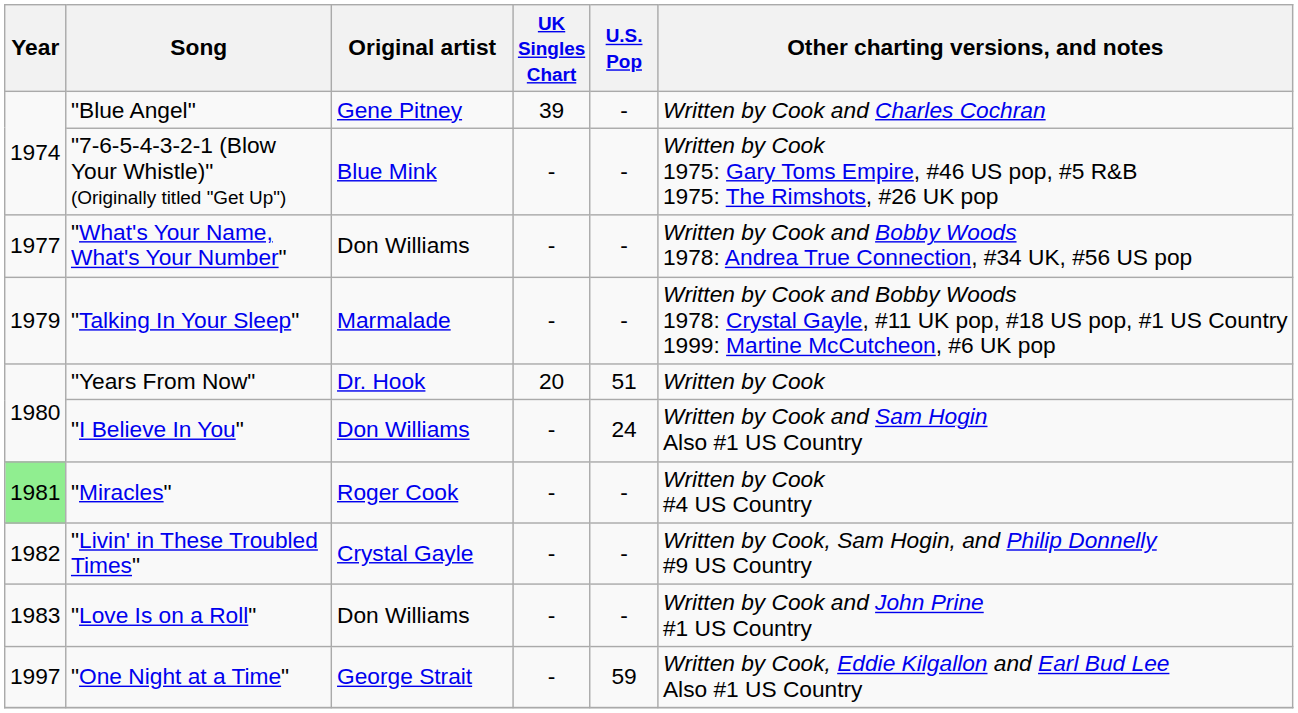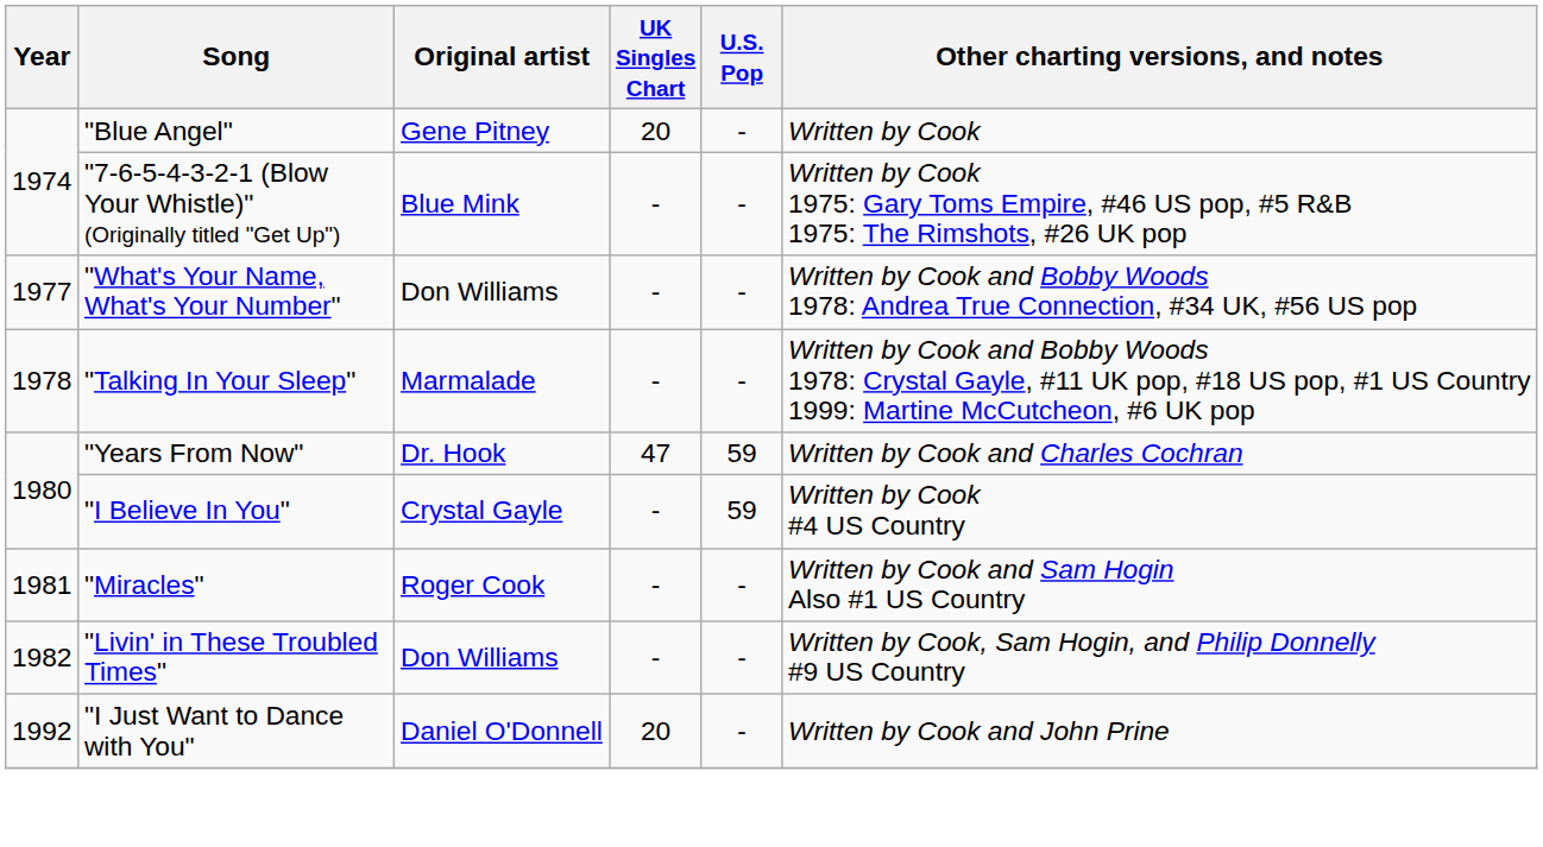"Blue Angel" | UK Singles Chart: 39 -> 20
"Blue Angel" | Other charting versions, and notes: Written by Cook and Charles Cochran -> Written by Cook
"Talking In Your Sleep" | Year: 1979 -> 1978
"Years From Now" | UK Singles Chart: 20 -> 47
"Years From Now" | U.S. Pop: 51 -> 59
"Years From Now" | Other charting versions, and notes: Written by Cook -> Written by Cook and Charles Cochran
"I Believe In You" | Original artist: Don Williams -> Crystal Gayle
"I Believe In You" | U.S. Pop: 24 -> 59
"I Believe In You" | Other charting versions, and notes: Written by Cook and Sam Hogin Also #1 US Country -> Written by Cook #4 US Country
"Miracles" | Year: lightgreen background -> no background
"Miracles" | Other charting versions, and notes: Written by Cook #4 US Country -> Written by Cook and Sam Hogin Also #1 US Country
"Livin' in These Troubled Times" | Original artist: Crystal Gayle -> Don Williams
- row: 1983 | "Love Is on a Roll" | Don Williams | - | - | Written by Cook and John Prine #1 US Country
+ row: 1992 | "I Just Want to Dance with You" | Daniel O'Donnell | 20 | - | Written by Cook and John Prine
- row: 1997 | "One Night at a Time" | George Strait | - | 59 | Written by Cook, Eddie Kilgallon and Earl Bud Lee Also #1 US Country
